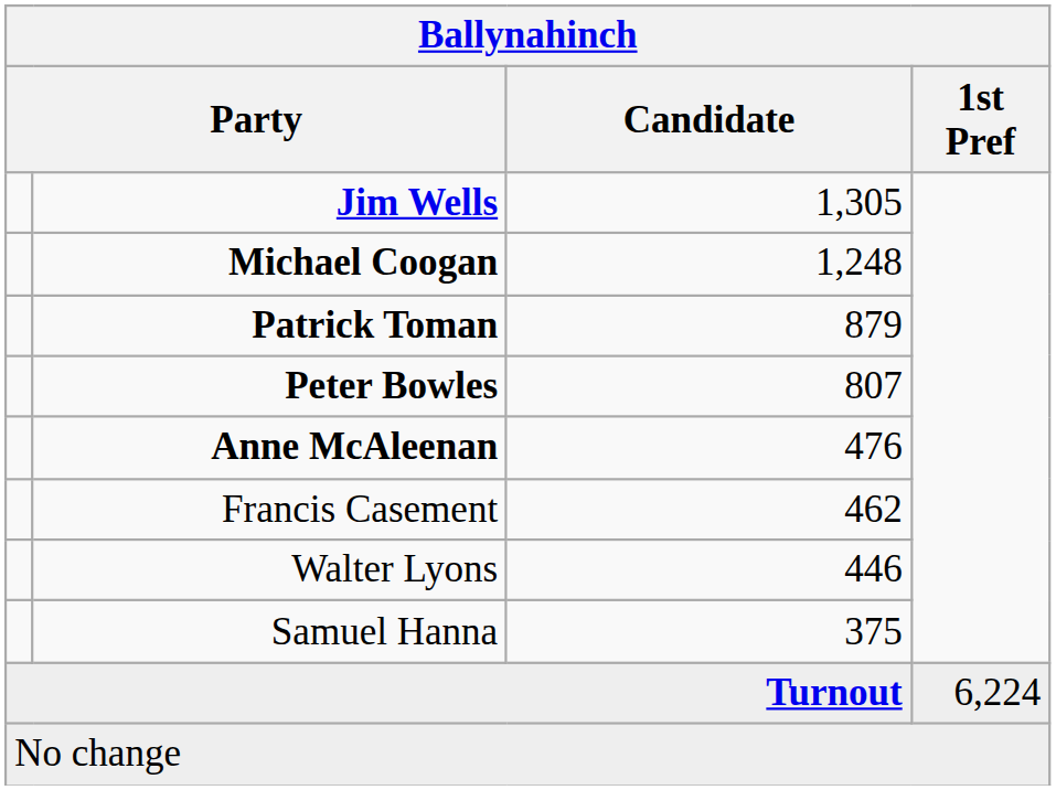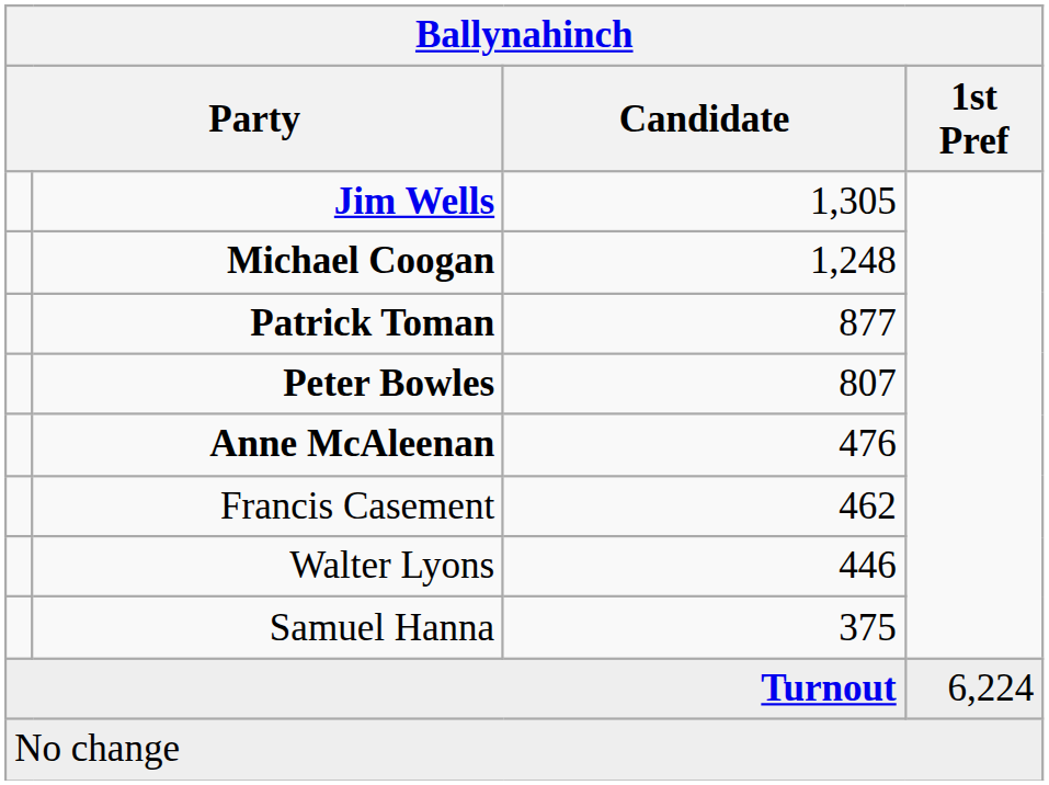Patrick Toman | Candidate: 879 -> 877
